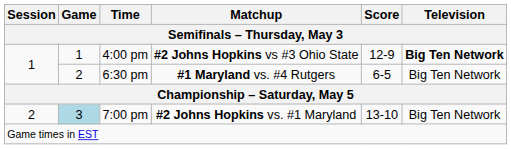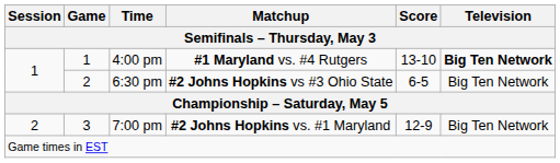4:00 pm | Matchup: #2 Johns Hopkins vs #3 Ohio State -> #1 Maryland vs. #4 Rutgers
4:00 pm | Score: 12-9 -> 13-10
6:30 pm | Matchup: #1 Maryland vs. #4 Rutgers -> #2 Johns Hopkins vs #3 Ohio State
7:00 pm | Game: lightblue background -> no background
7:00 pm | Score: 13-10 -> 12-9
